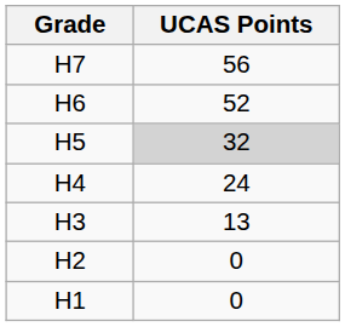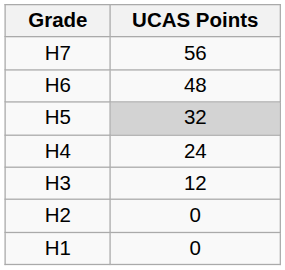H6 | UCAS Points: 52 -> 48
H3 | UCAS Points: 13 -> 12
